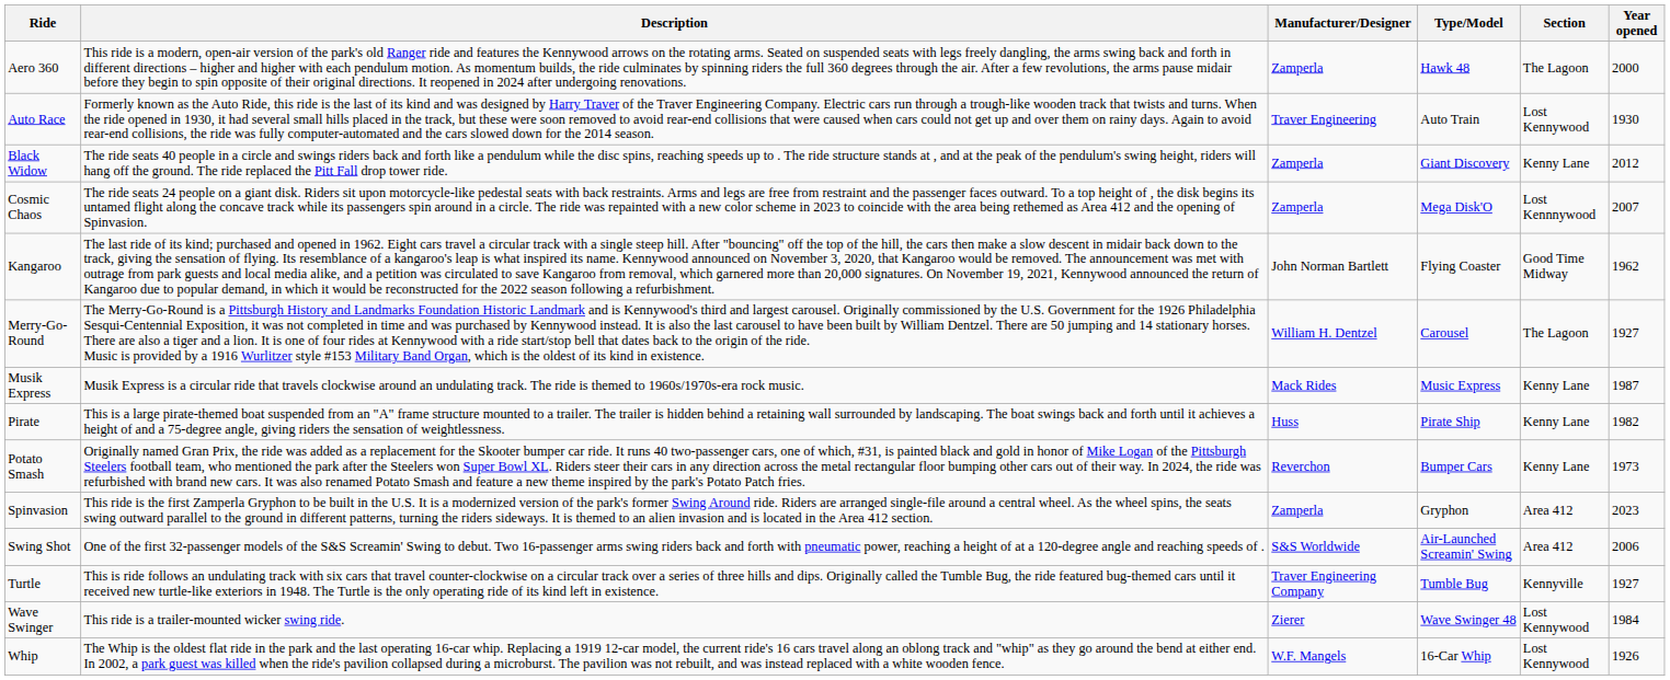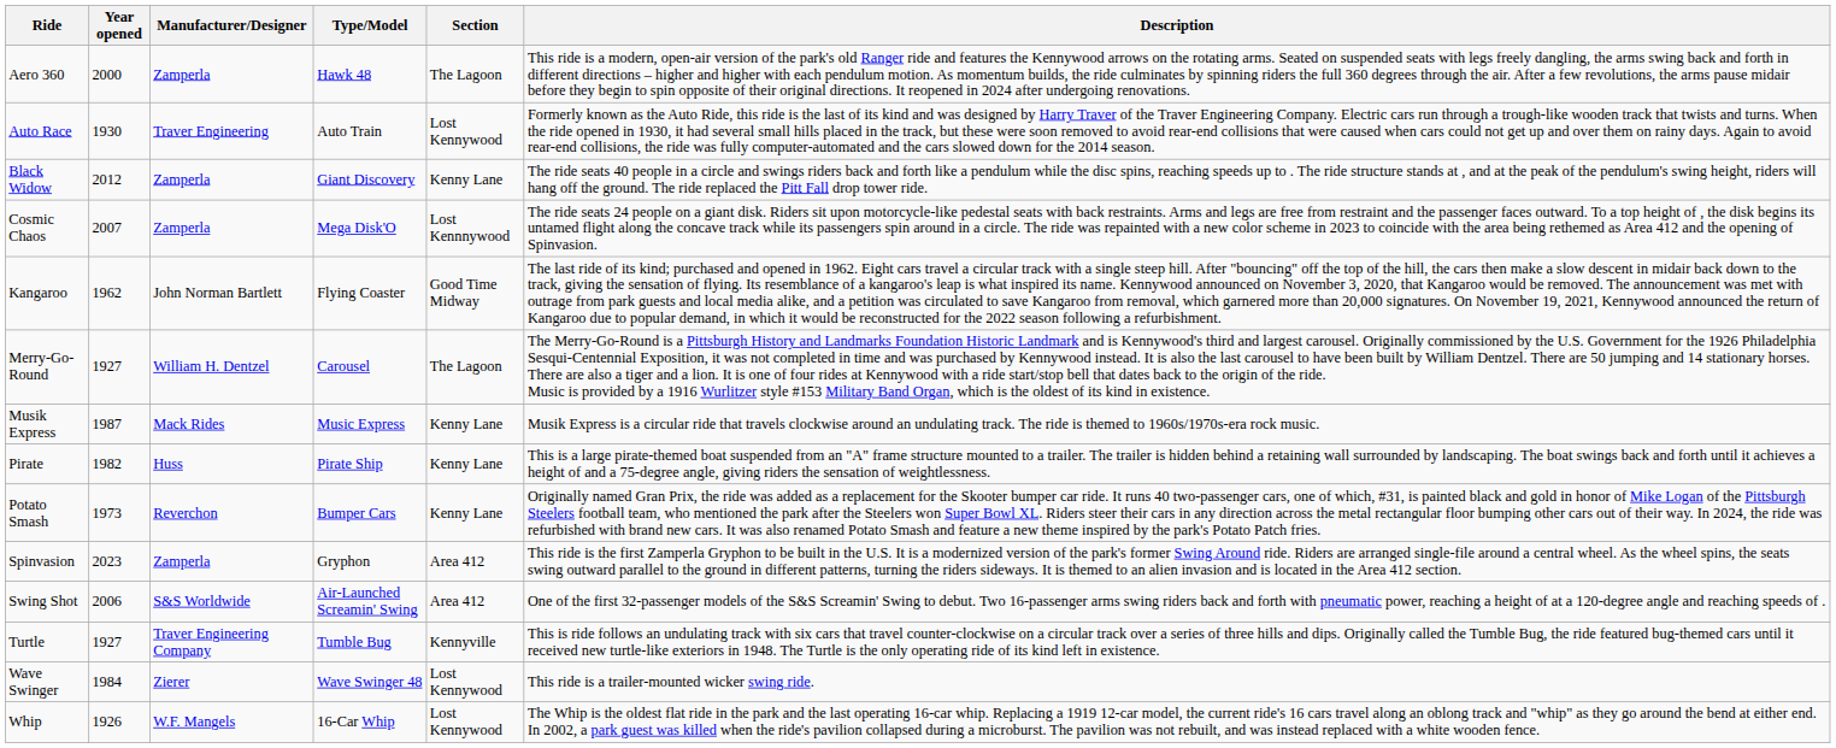columns swapped: Year opened <-> Description
